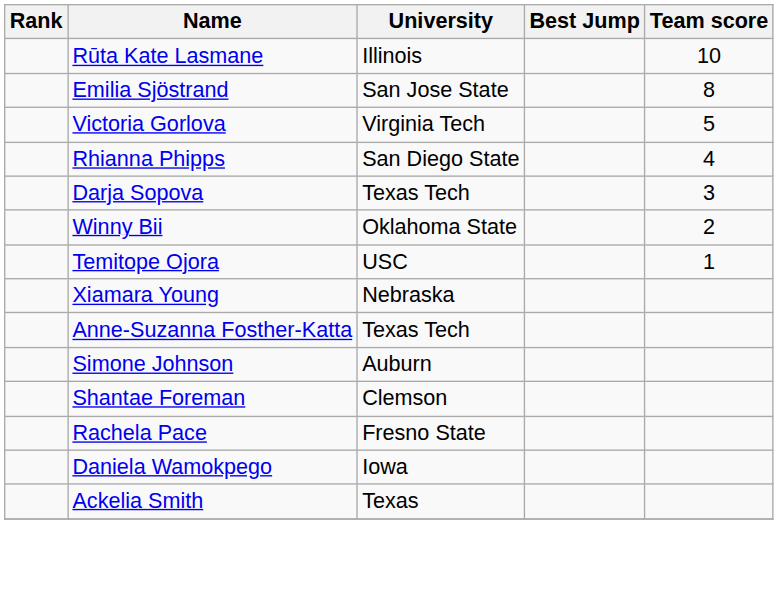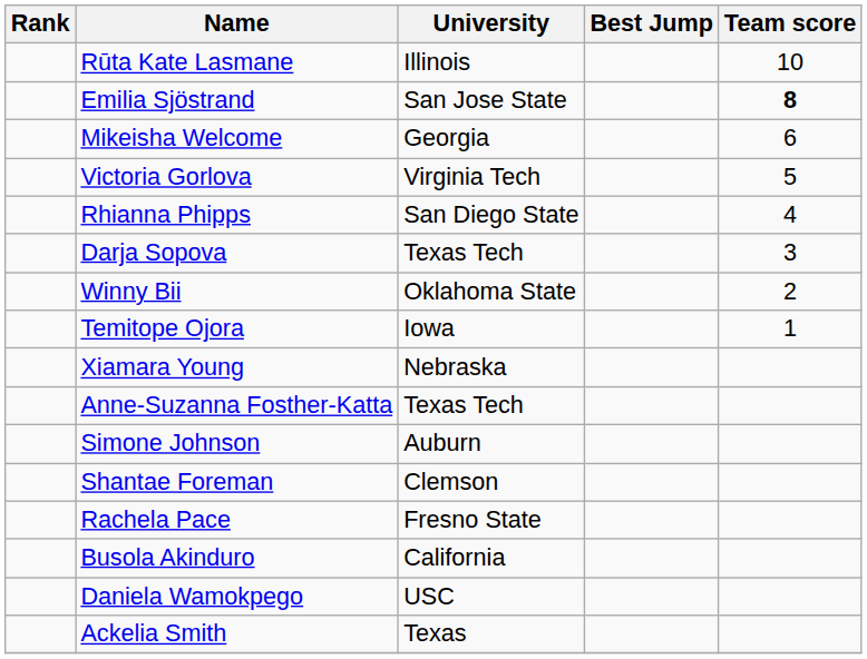Emilia Sjöstrand | Team score: normal -> bold
+ row: Mikeisha Welcome | Georgia | 6
Temitope Ojora | University: USC -> Iowa
+ row: Busola Akinduro | California
Daniela Wamokpego | University: Iowa -> USC
